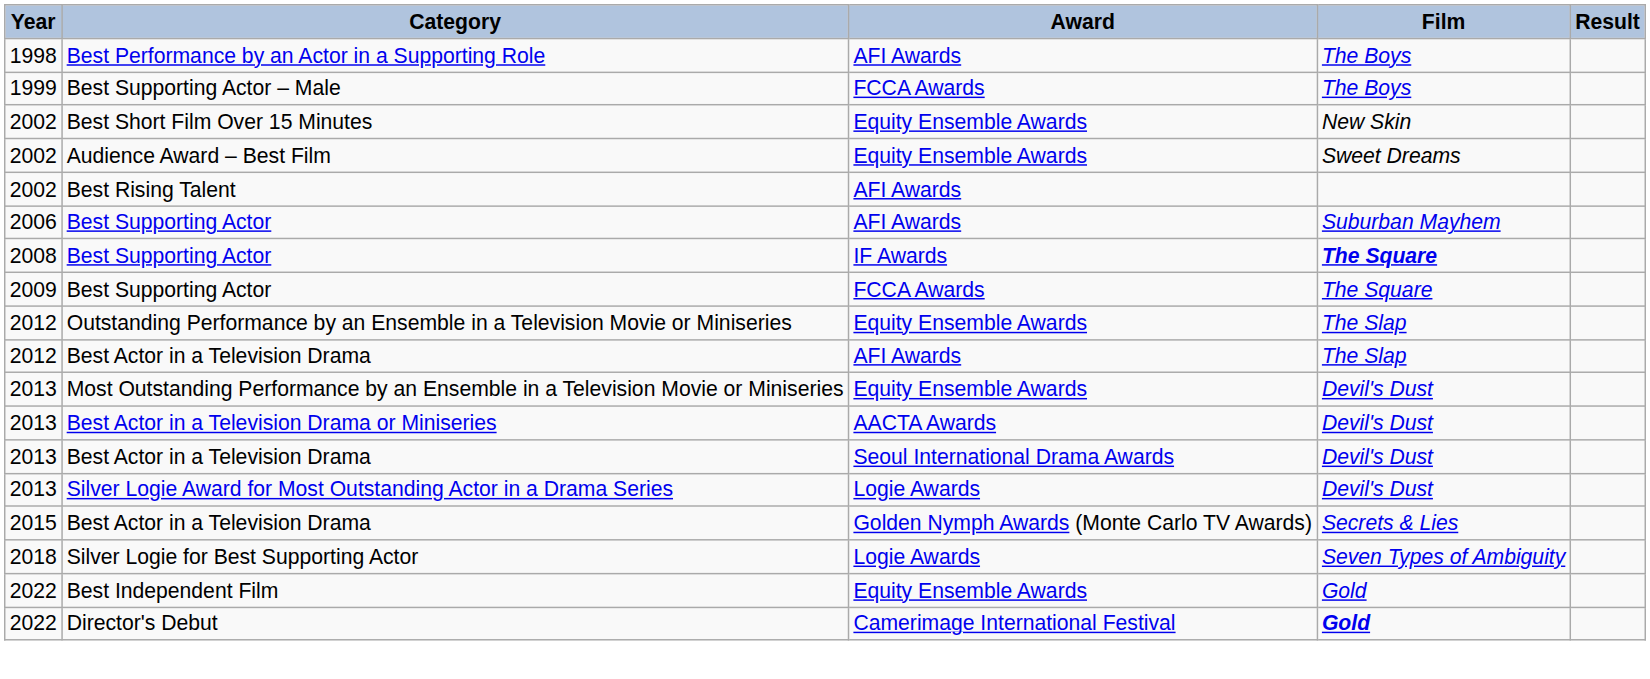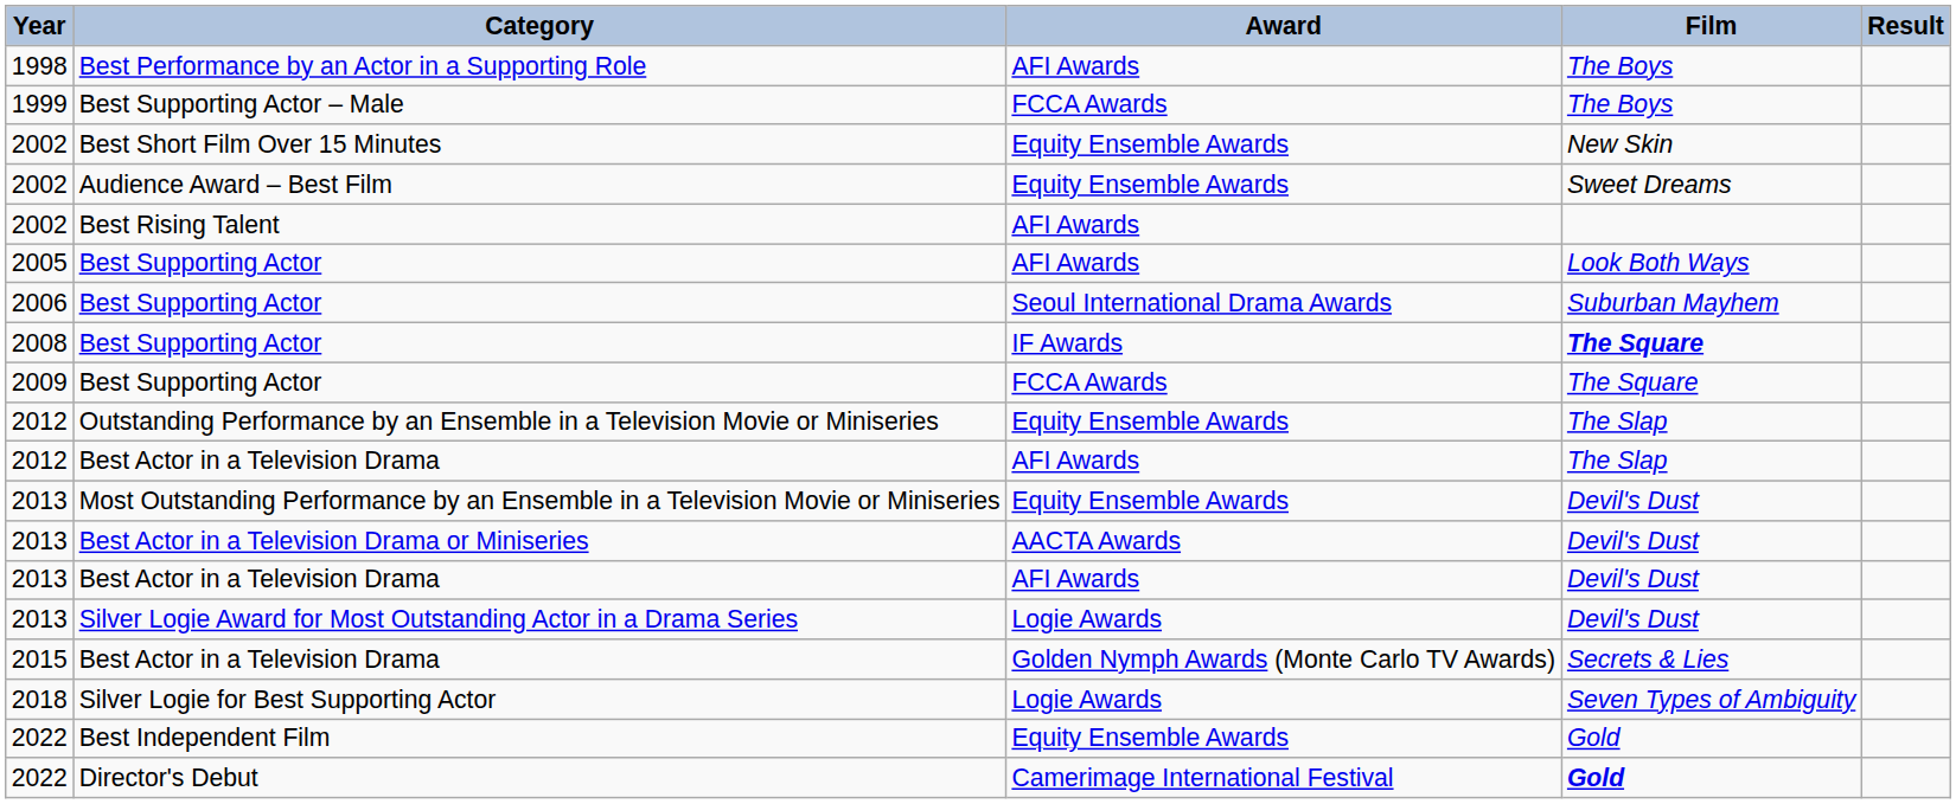+ row: 2005 | Best Supporting Actor | AFI Awards | Look Both Ways
2006 / Best Supporting Actor | Award: AFI Awards -> Seoul International Drama Awards
2013 / Best Actor in a Television Drama | Award: Seoul International Drama Awards -> AFI Awards
